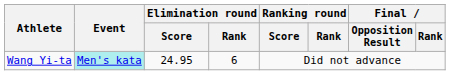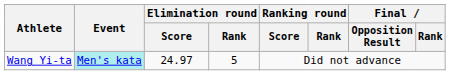Wang Yi-ta | Elimination round / Score: 24.95 -> 24.97
Wang Yi-ta | Elimination round / Rank: 6 -> 5
